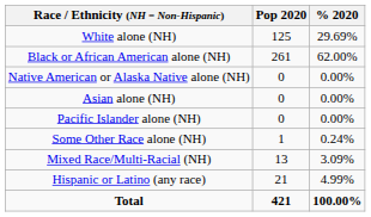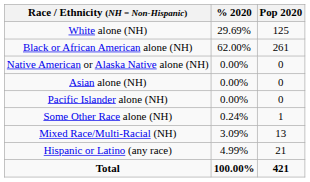columns swapped: Pop 2020 <-> % 2020
